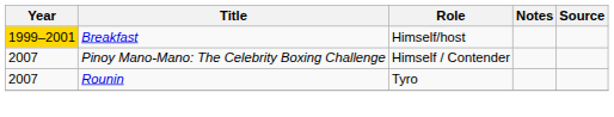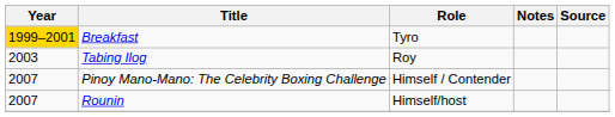Breakfast | Role: Himself/host -> Tyro
+ row: 2003 | Tabing Ilog | Roy
Rounin | Role: Tyro -> Himself/host
